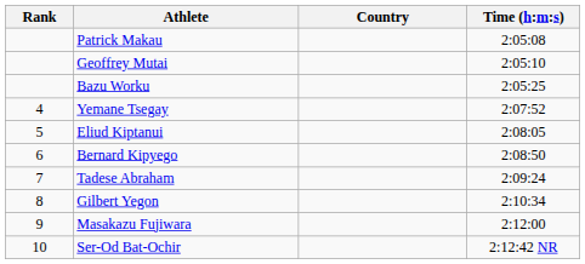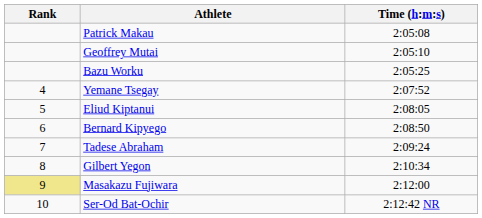- column: Country
Masakazu Fujiwara | Rank: no background -> khaki background
